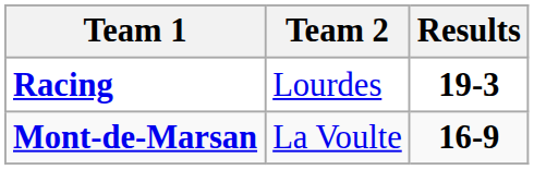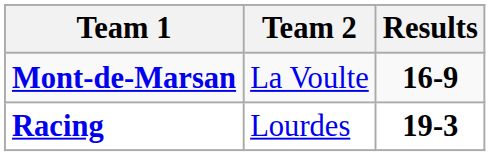rows swapped: Mont-de-Marsan <-> Racing
